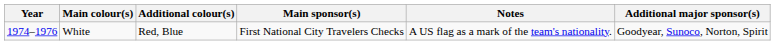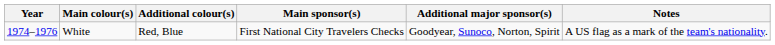columns swapped: Additional major sponsor(s) <-> Notes
